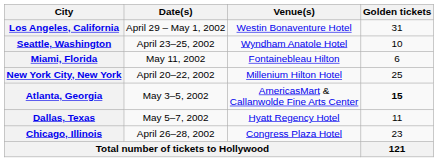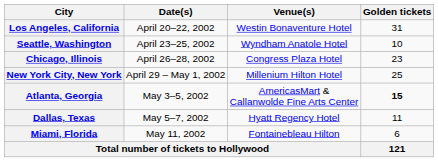Los Angeles, California | Date(s): April 29 – May 1, 2002 -> April 20–22, 2002
rows swapped: Chicago, Illinois <-> Miami, Florida
New York City, New York | Date(s): April 20–22, 2002 -> April 29 – May 1, 2002
